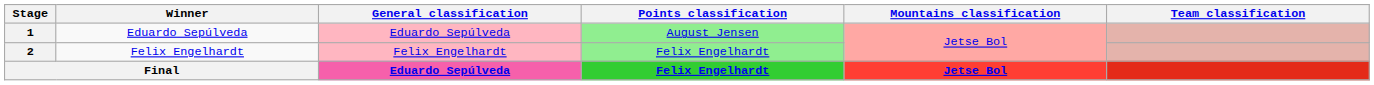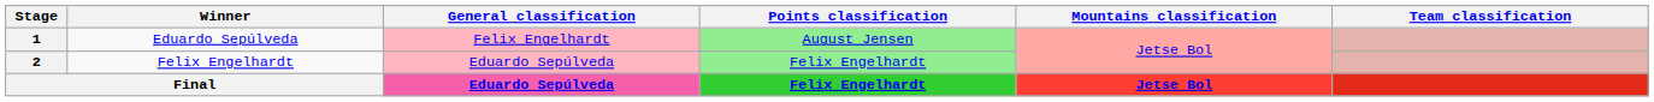1 | General classification: Eduardo Sepúlveda -> Felix Engelhardt
2 | General classification: Felix Engelhardt -> Eduardo Sepúlveda
